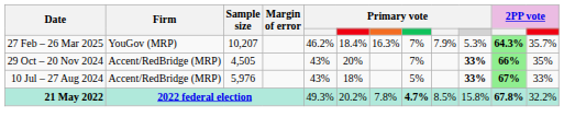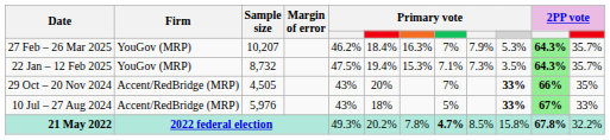+ row: 22 Jan – 12 Feb 2025 | YouGov (MRP) | 8,732 | 47.5% | 19.4% | 15.3% | 7.1% | 7.3% | 3.5% | 64.3% | 35.7%
